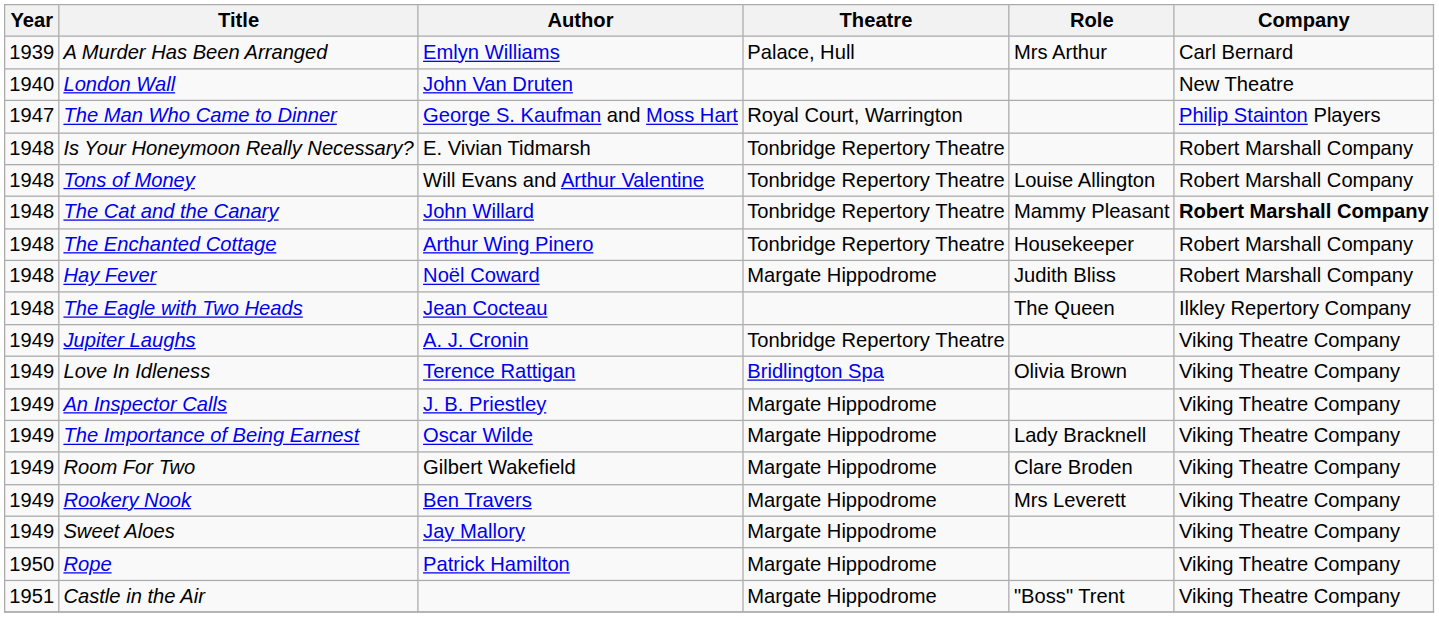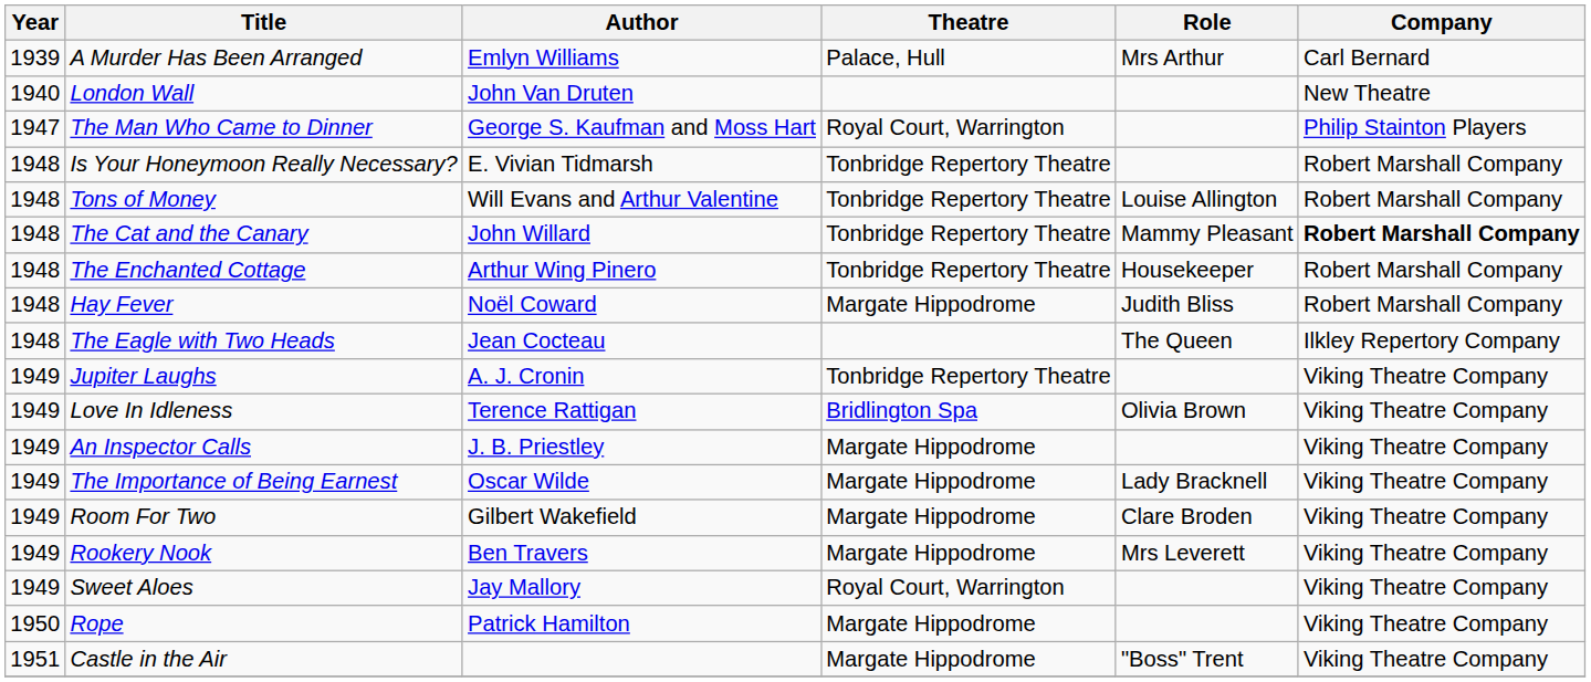Sweet Aloes | Theatre: Margate Hippodrome -> Royal Court, Warrington
